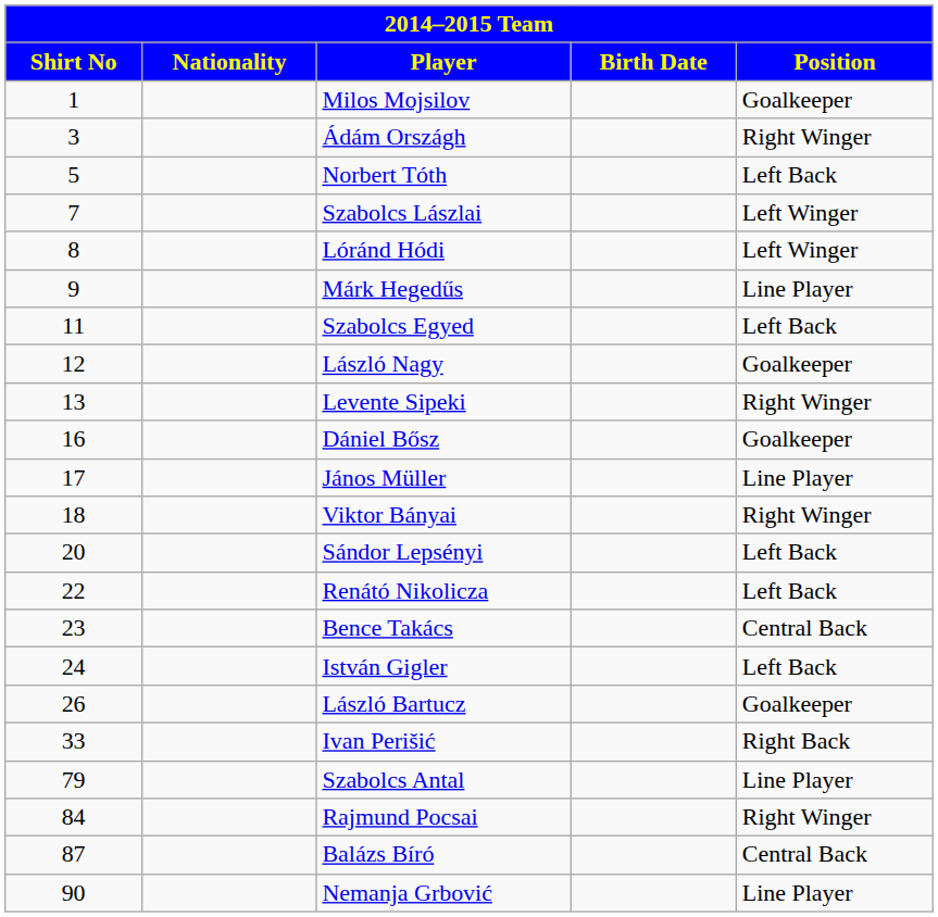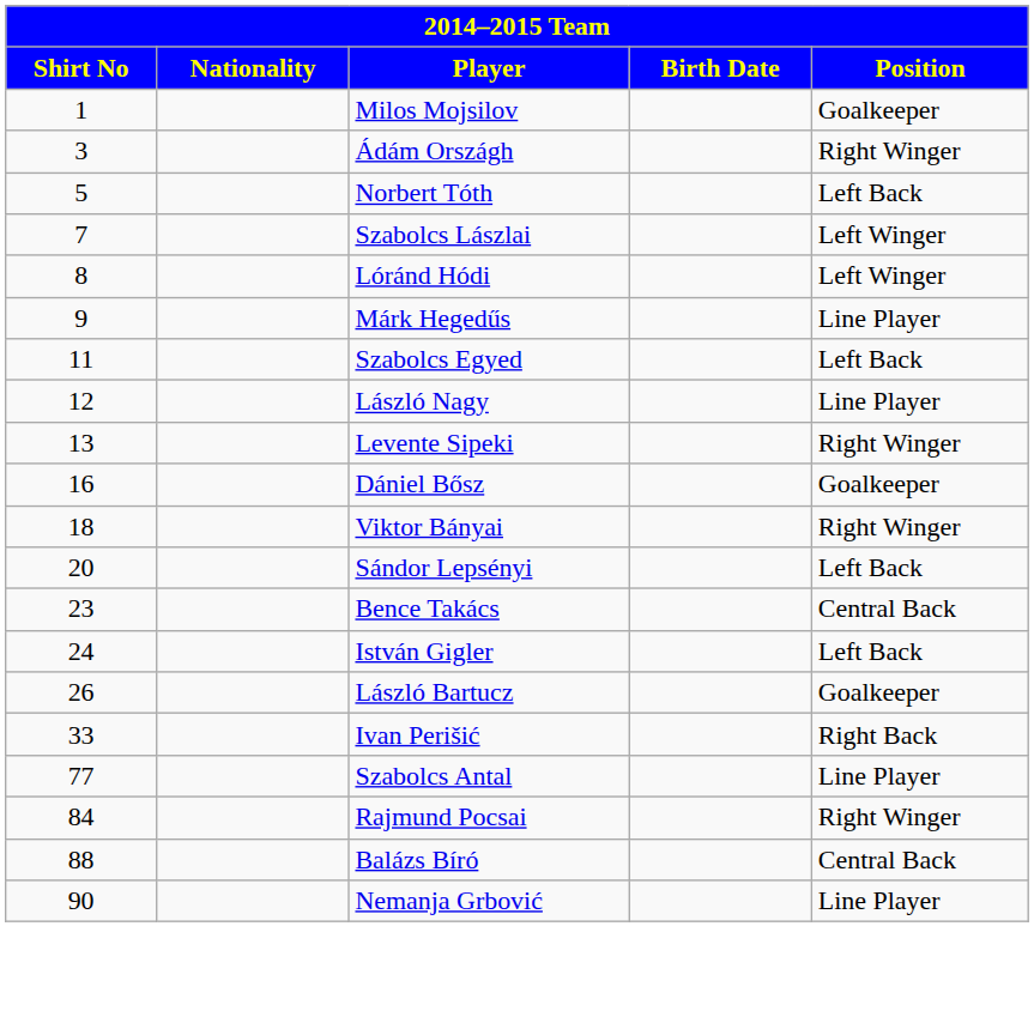László Nagy | Position: Goalkeeper -> Line Player
- row: 17 | János Müller | Line Player
- row: 22 | Renátó Nikolicza | Left Back
Szabolcs Antal | Shirt No: 79 -> 77
Balázs Bíró | Shirt No: 87 -> 88
